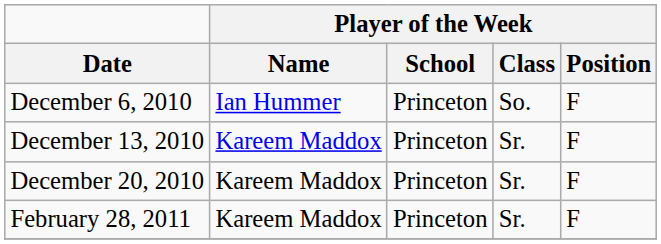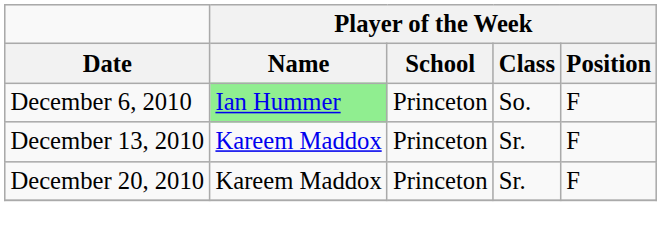December 6, 2010 | Player of the Week / Name: no background -> lightgreen background
- row: February 28, 2011 | Kareem Maddox | Princeton | Sr. | F
